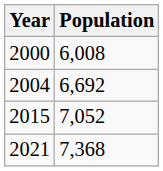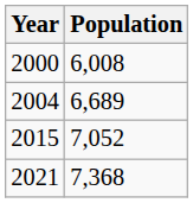2004 | Population: 6,692 -> 6,689
